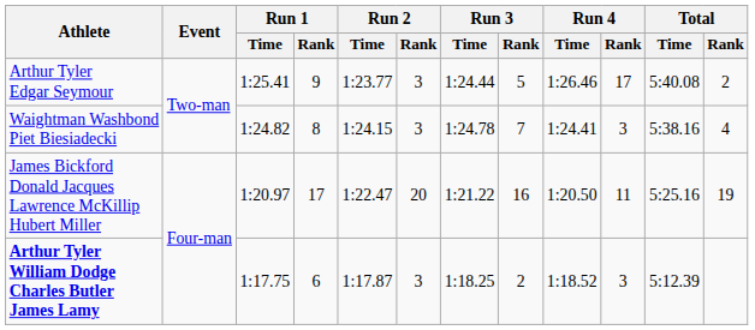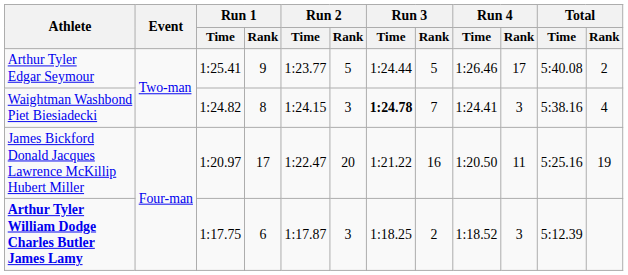Arthur Tyler Edgar Seymour | Run 2 / Rank: 3 -> 5
Waightman Washbond Piet Biesiadecki | Run 3 / Time: normal -> bold
